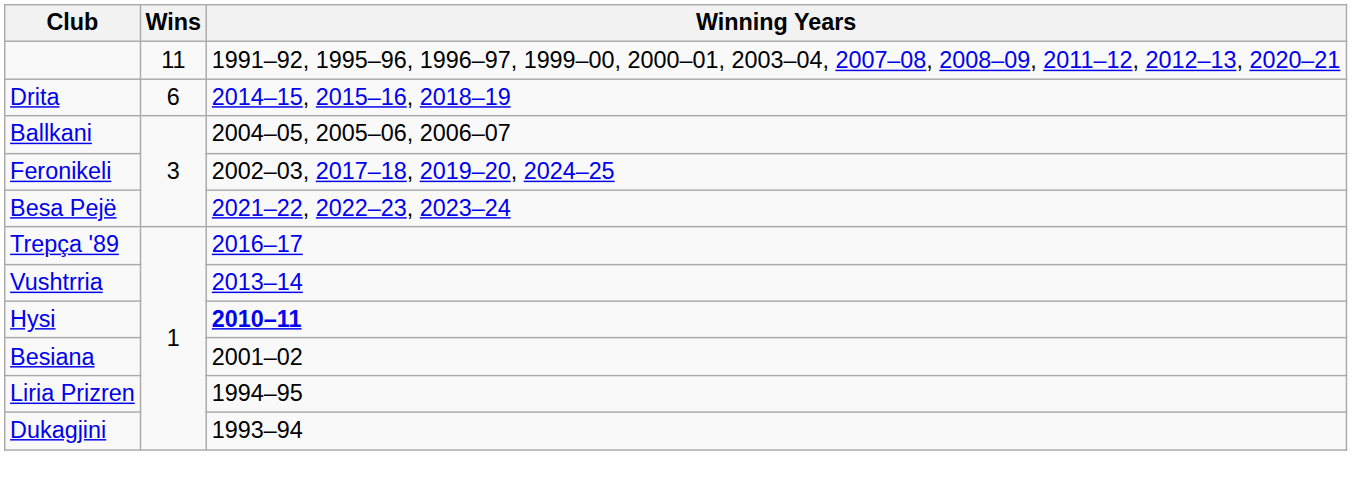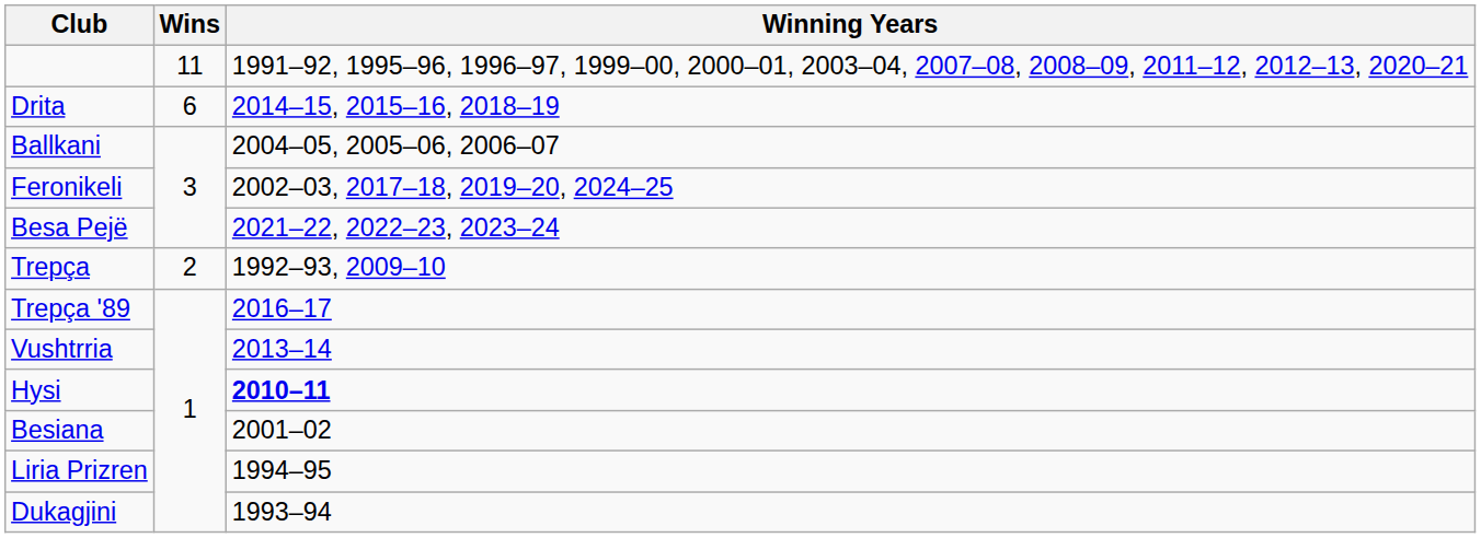+ row: Trepça | 2 | 1992–93, 2009–10
